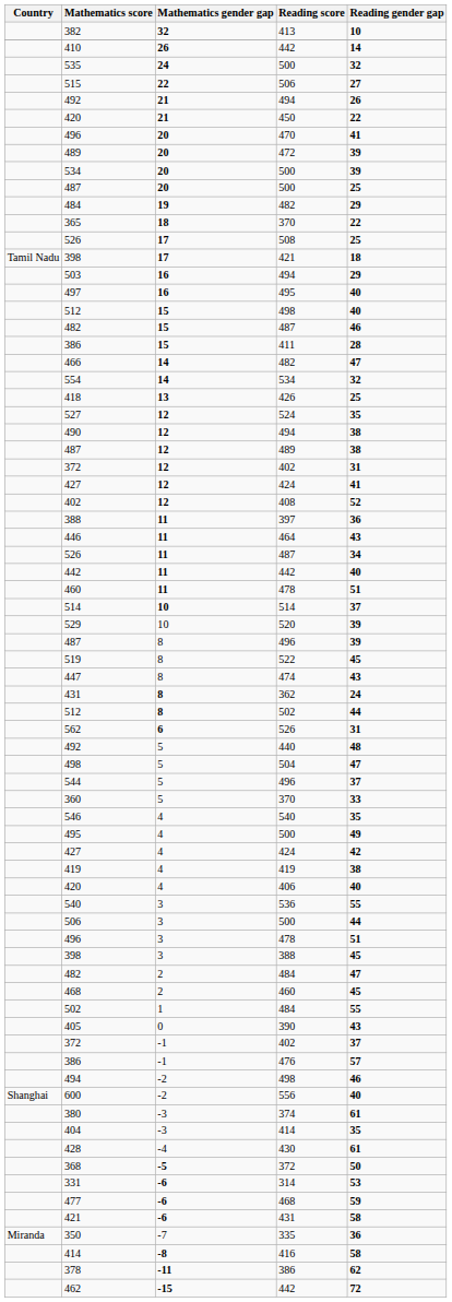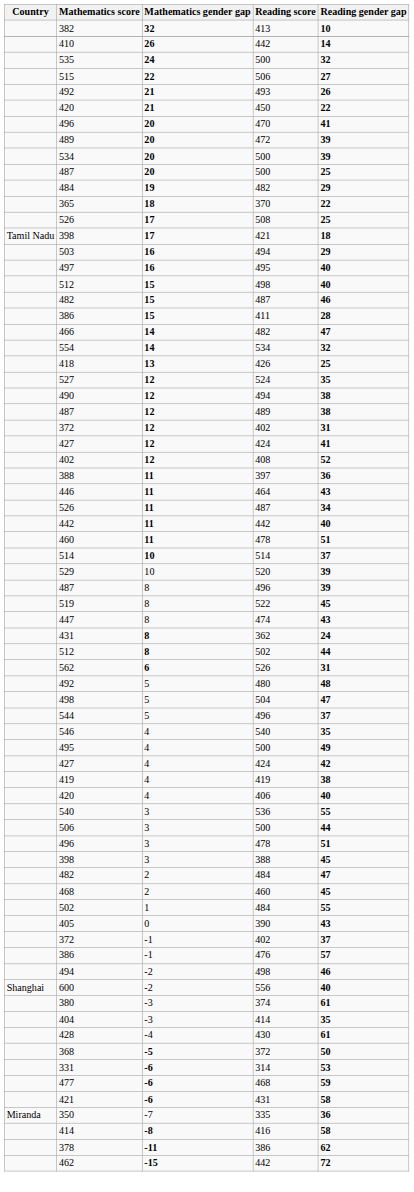492 / 21 | Reading score: 494 -> 493
492 / 5 | Reading score: 440 -> 480
- row: 360 | 5 | 370 | 33
